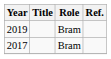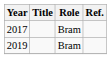rows swapped: 2017 <-> 2019
